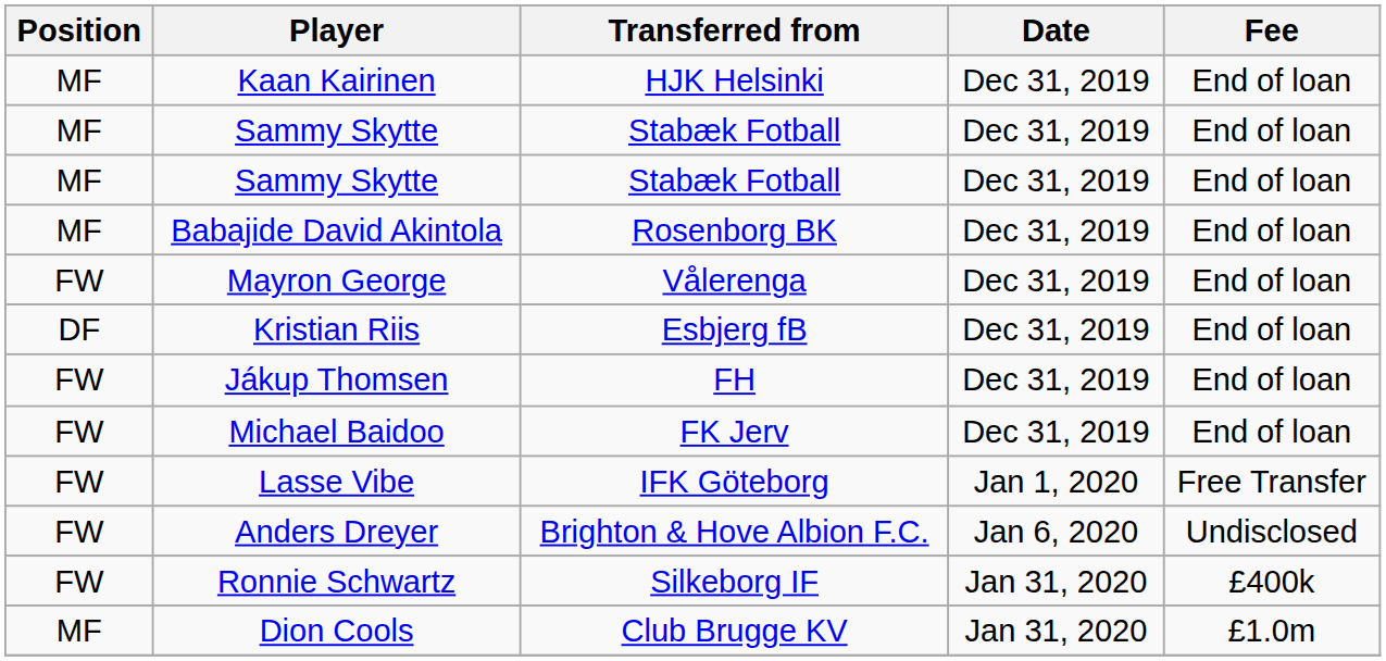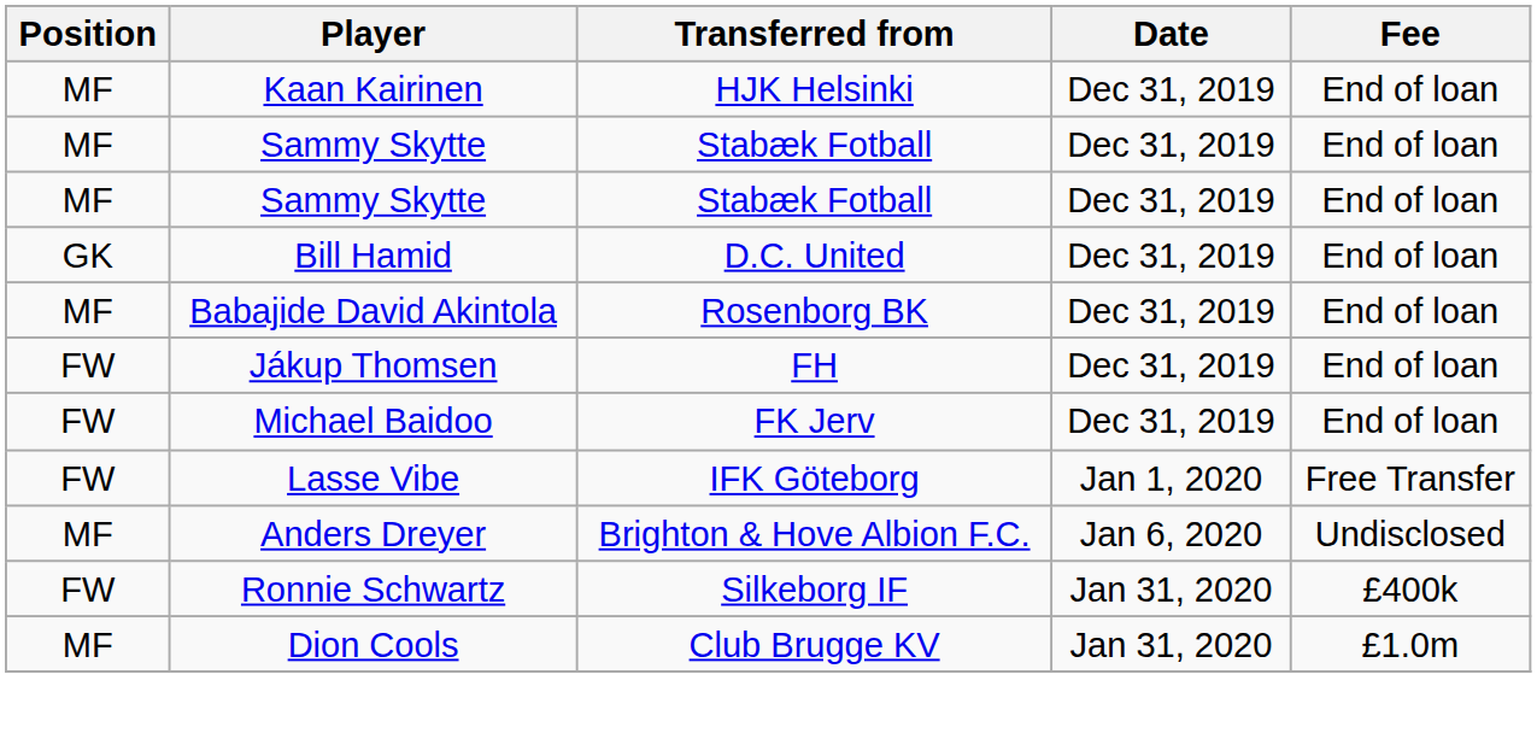+ row: GK | Bill Hamid | D.C. United | Dec 31, 2019 | End of loan
- row: FW | Mayron George | Vålerenga | Dec 31, 2019 | End of loan
- row: DF | Kristian Riis | Esbjerg fB | Dec 31, 2019 | End of loan
Anders Dreyer | Position: FW -> MF
